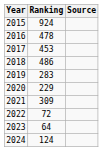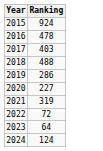- column: Source
2017 | Ranking: 453 -> 403
2018 | Ranking: 486 -> 488
2019 | Ranking: 283 -> 286
2020 | Ranking: 229 -> 227
2021 | Ranking: 309 -> 319
